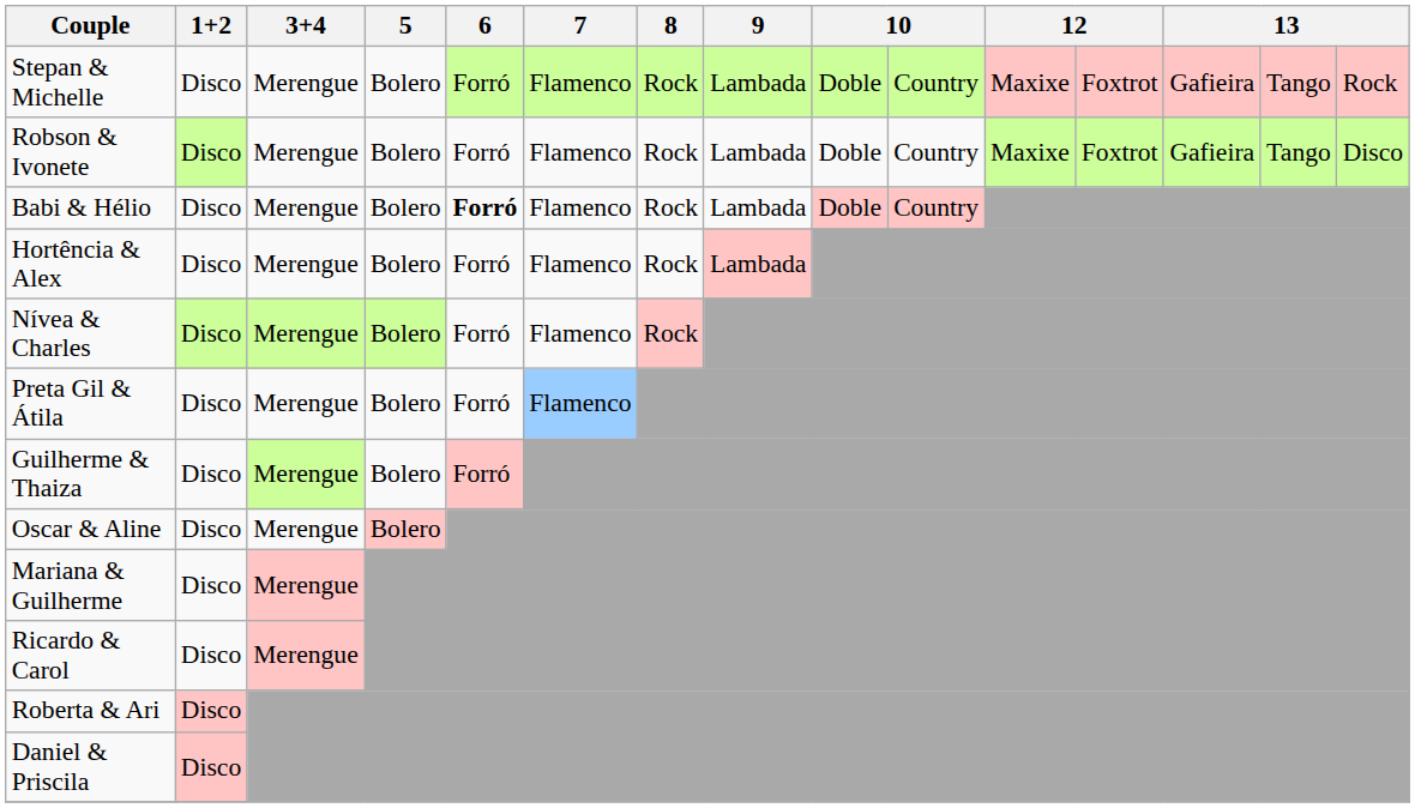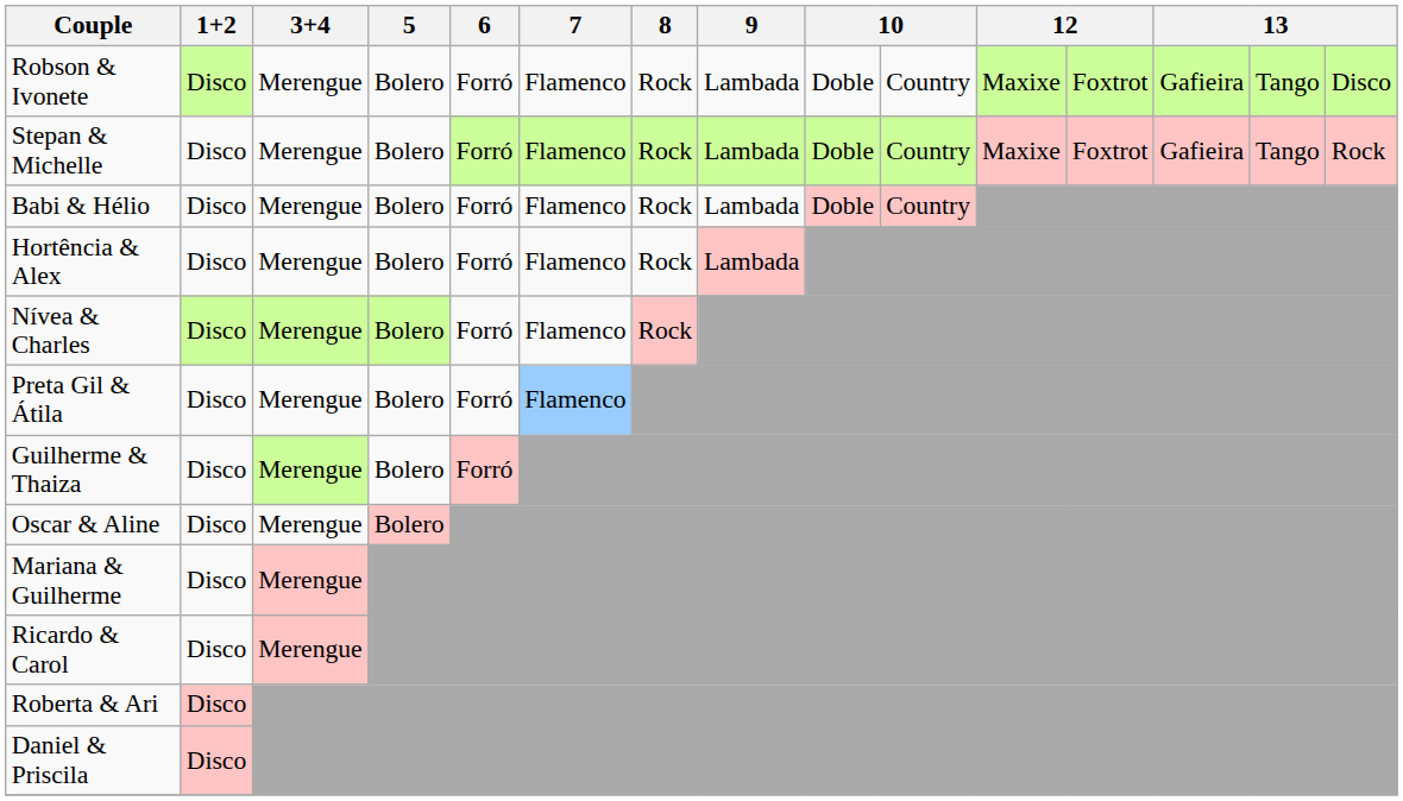rows swapped: Robson & Ivonete <-> Stepan & Michelle
Babi & Hélio | 6: bold -> normal
